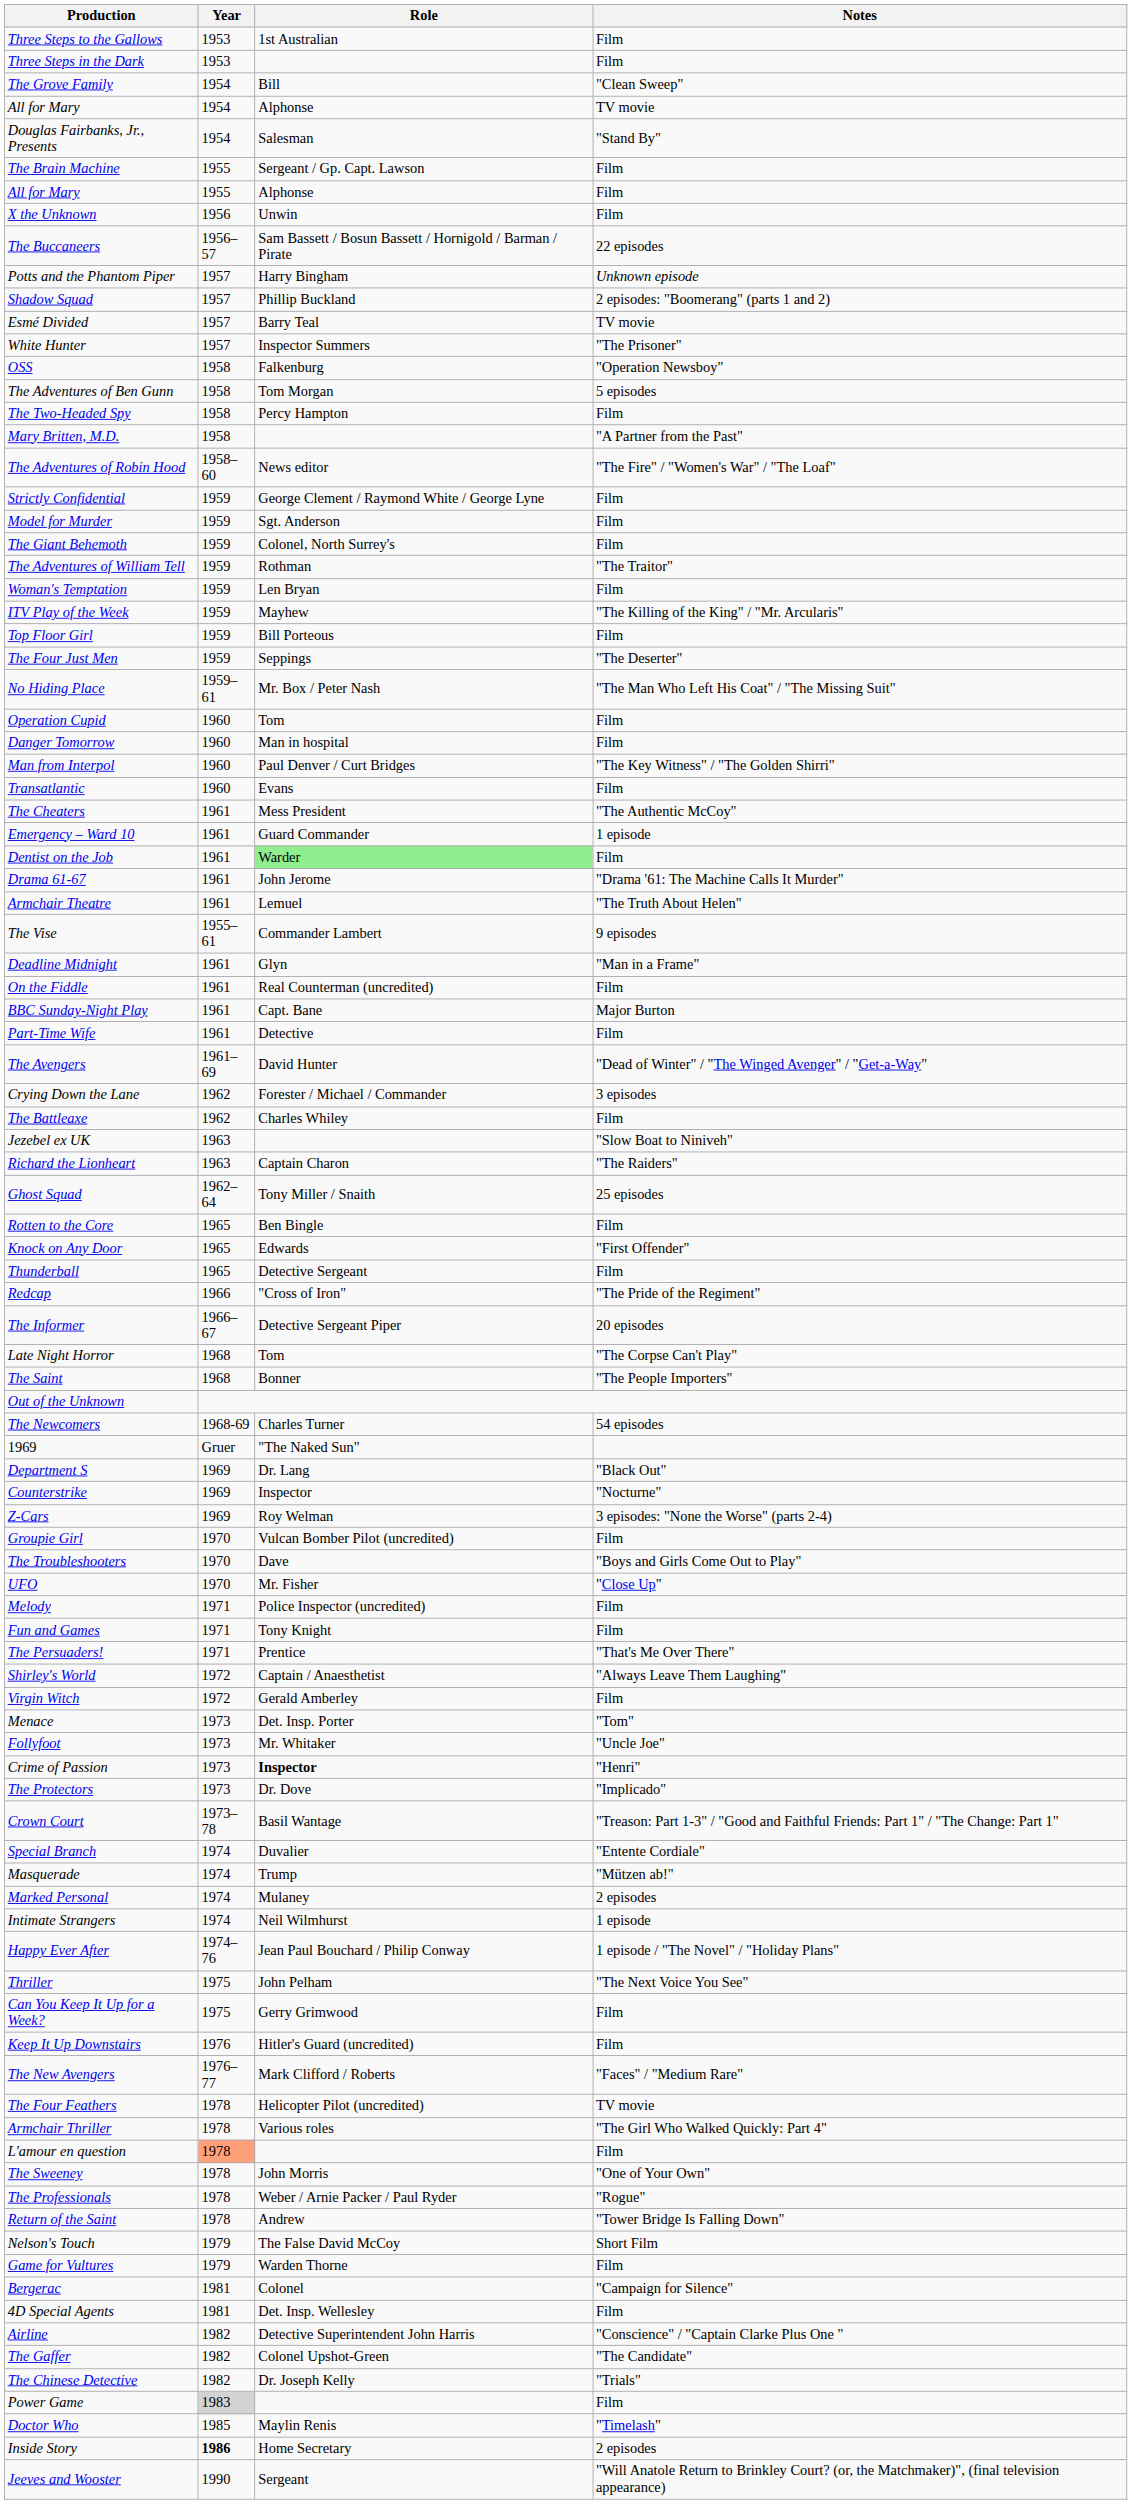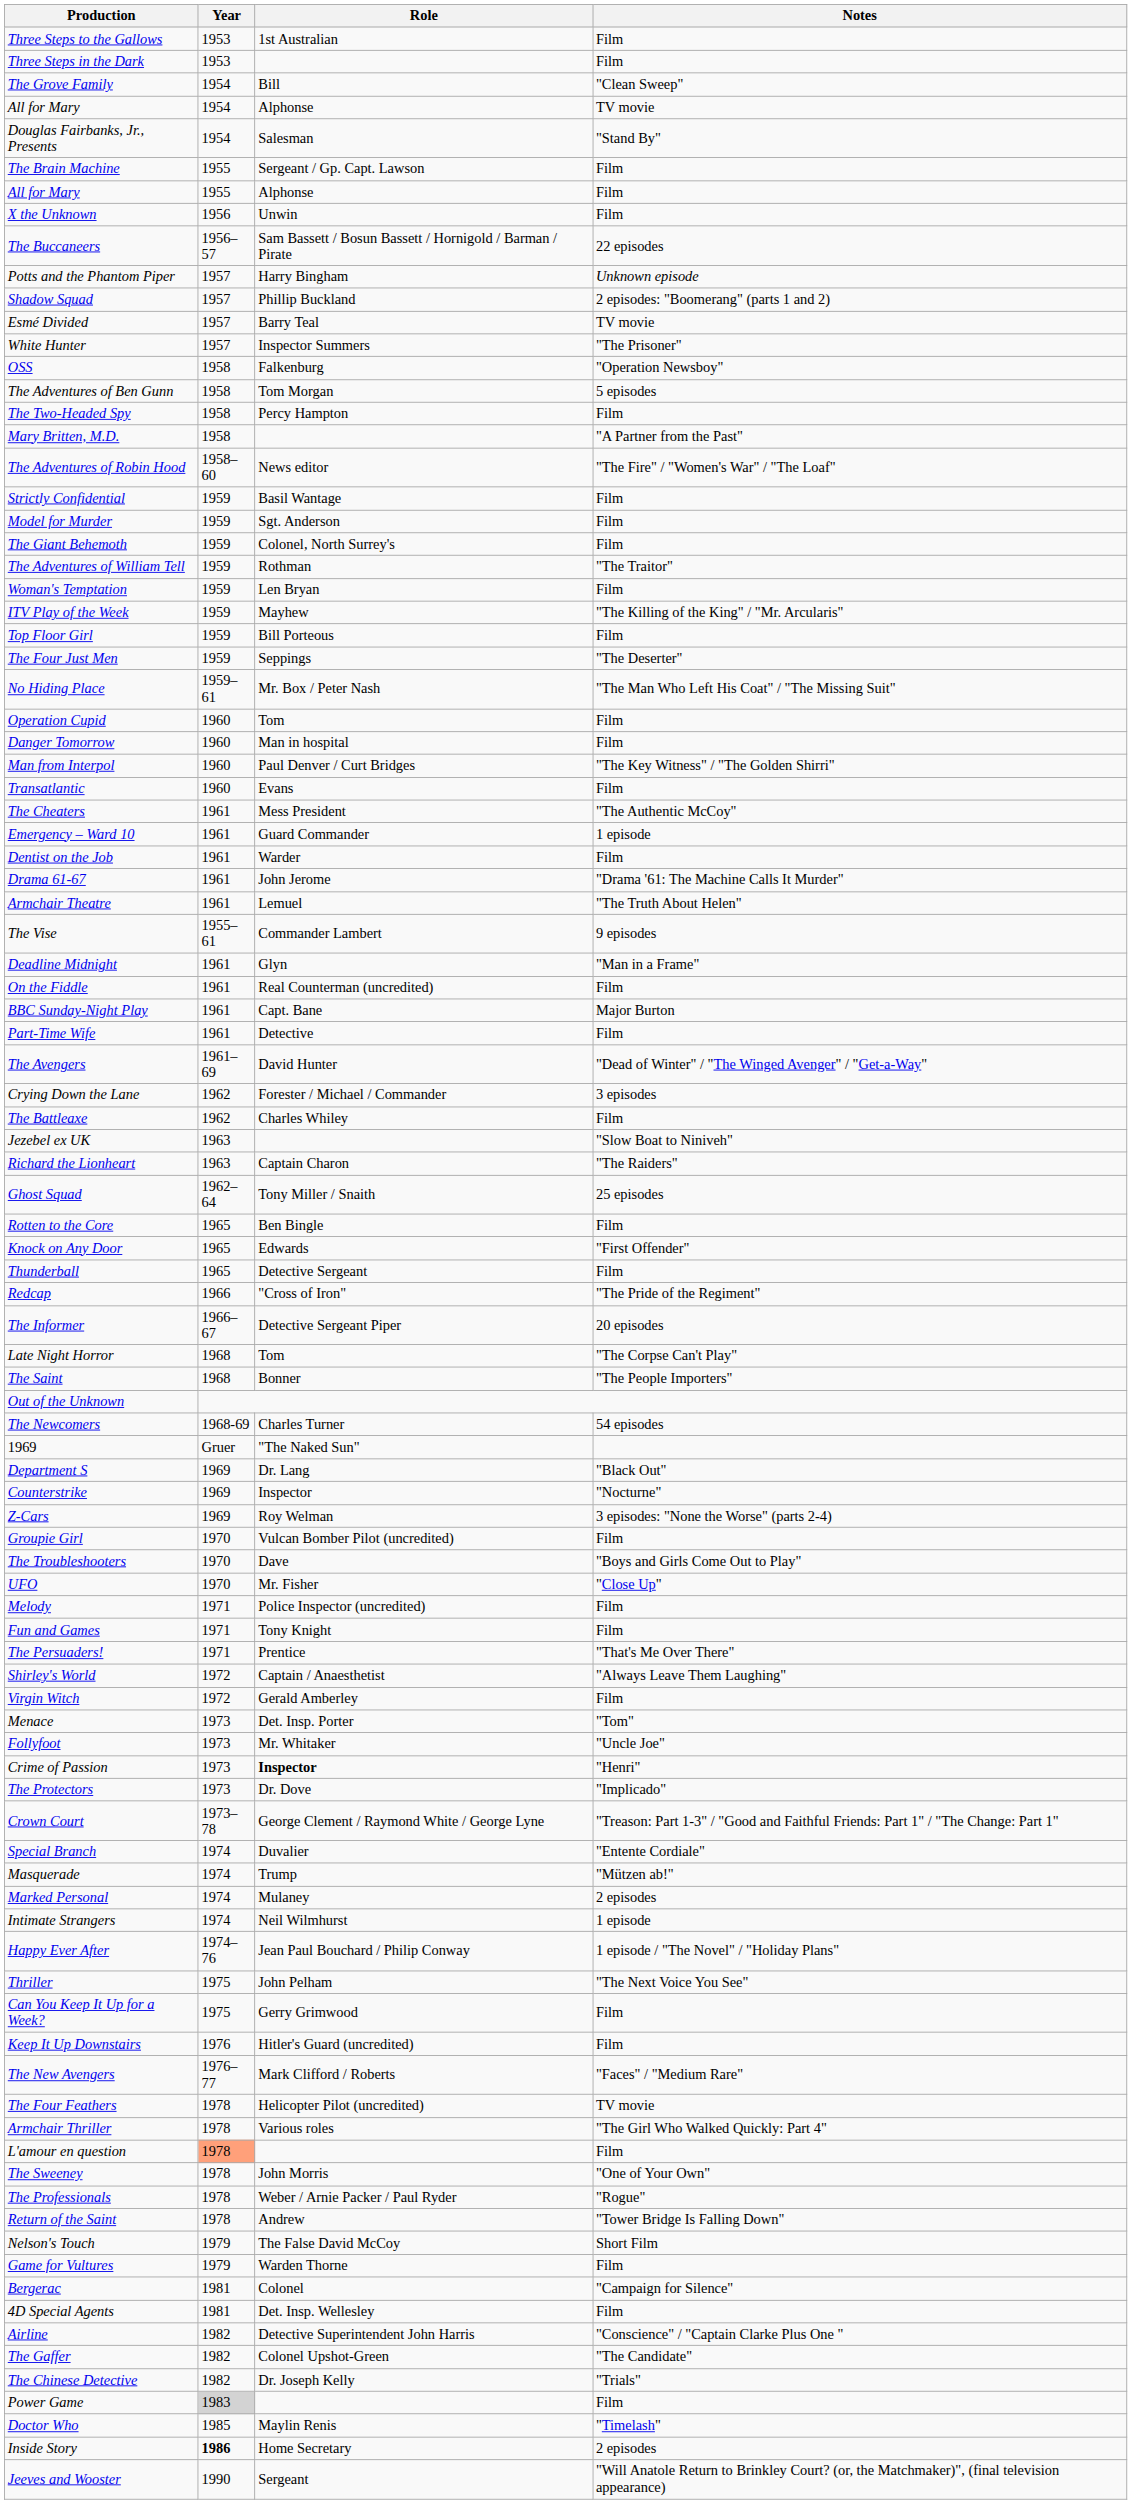Strictly Confidential | Role: George Clement / Raymond White / George Lyne -> Basil Wantage
Dentist on the Job | Role: lightgreen background -> no background
Crown Court | Role: Basil Wantage -> George Clement / Raymond White / George Lyne
